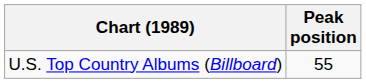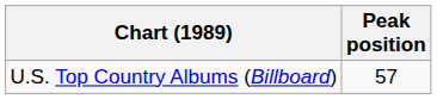U.S. Top Country Albums (Billboard) | Peak position: 55 -> 57
